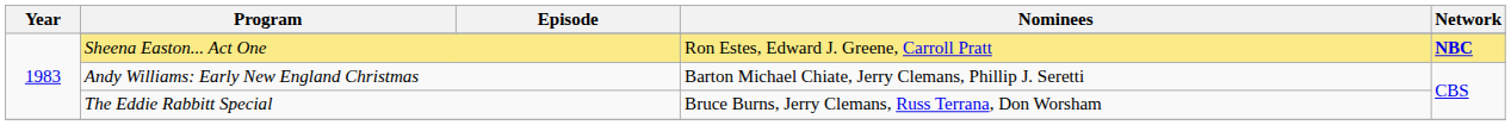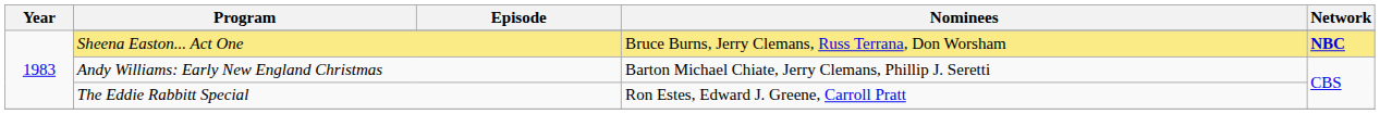Sheena Easton... Act One | Nominees: Ron Estes, Edward J. Greene, Carroll Pratt -> Bruce Burns, Jerry Clemans, Russ Terrana, Don Worsham
The Eddie Rabbitt Special | Nominees: Bruce Burns, Jerry Clemans, Russ Terrana, Don Worsham -> Ron Estes, Edward J. Greene, Carroll Pratt
